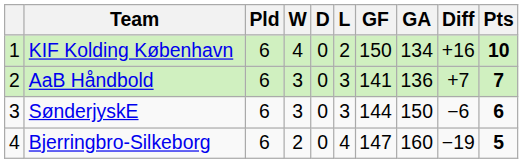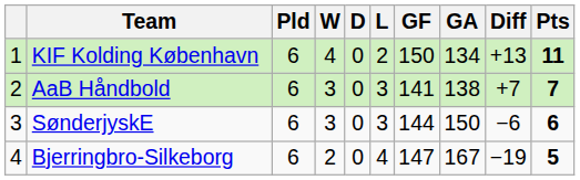KIF Kolding København | Diff: +16 -> +13
KIF Kolding København | Pts: 10 -> 11
AaB Håndbold | GA: 136 -> 138
Bjerringbro-Silkeborg | GA: 160 -> 167
